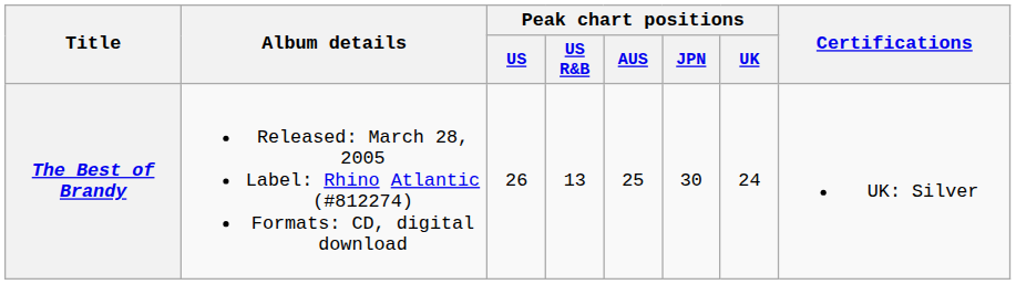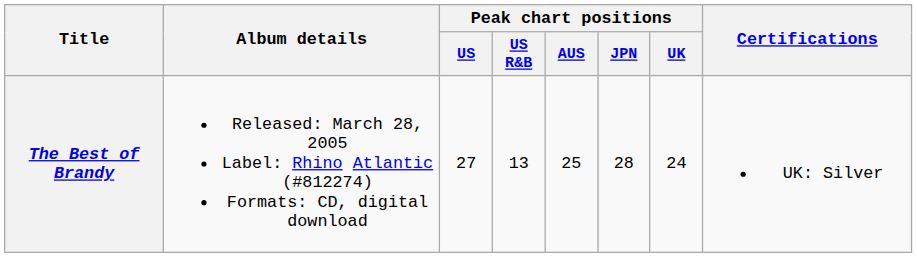The Best of Brandy | Peak chart positions / US: 26 -> 27
The Best of Brandy | Peak chart positions / JPN: 30 -> 28
